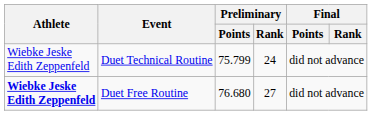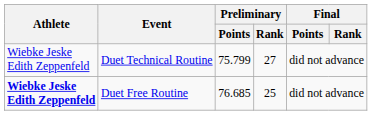Duet Technical Routine | Preliminary / Rank: 24 -> 27
Duet Free Routine | Preliminary / Points: 76.680 -> 76.685
Duet Free Routine | Preliminary / Rank: 27 -> 25
